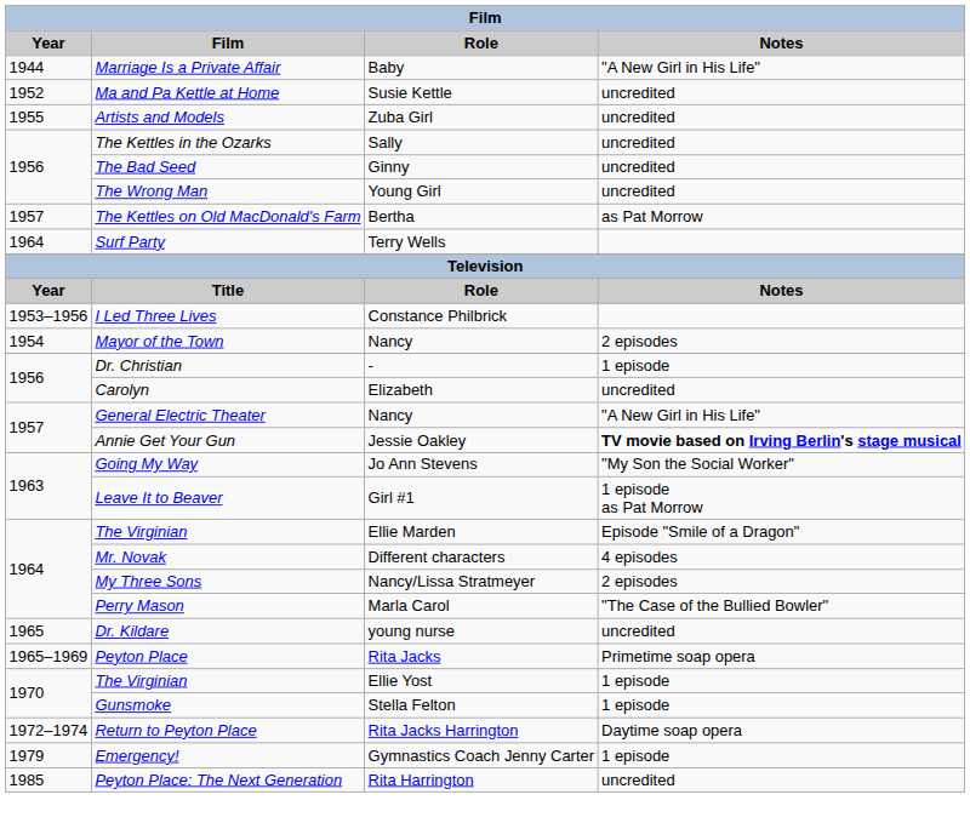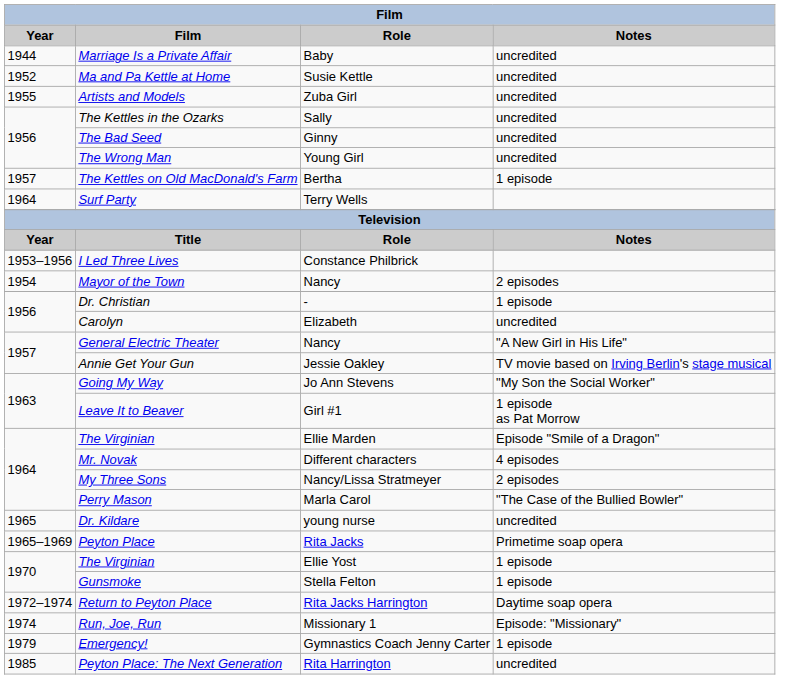Marriage Is a Private Affair | Notes: "A New Girl in His Life" -> uncredited
The Kettles on Old MacDonald's Farm | Notes: as Pat Morrow -> 1 episode
Annie Get Your Gun | Notes: bold -> normal
+ row: 1974 | Run, Joe, Run | Missionary 1 | Episode: "Missionary"
